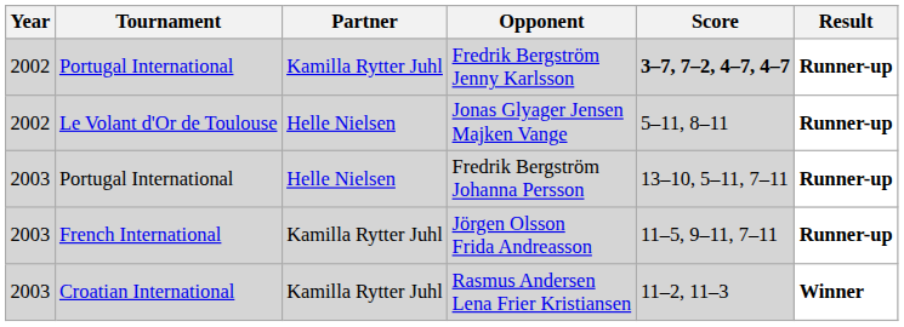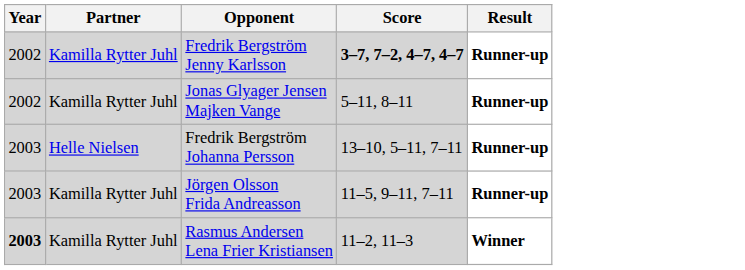- column: Tournament | Portugal International | Le Volant d'Or de Toulouse | Portugal International | French International | Croatian International
Jonas Glyager Jensen Majken Vange | Partner: Helle Nielsen -> Kamilla Rytter Juhl
Rasmus Andersen Lena Frier Kristiansen | Year: normal -> bold
